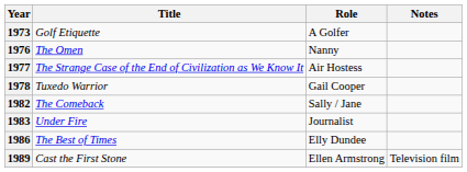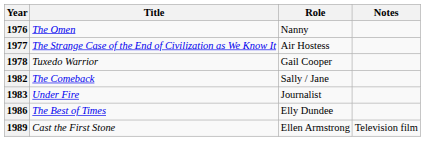- row: 1973 | Golf Etiquette | A Golfer
